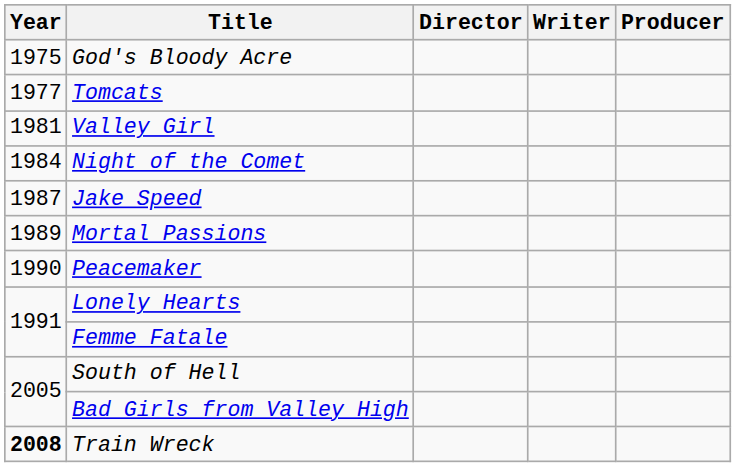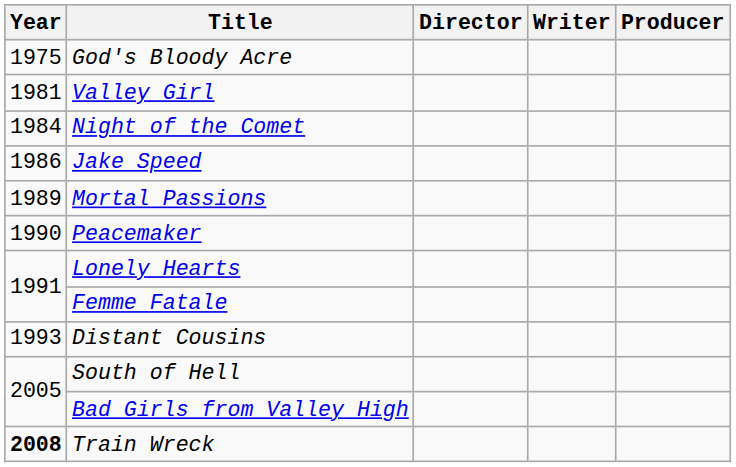- row: 1977 | Tomcats
Jake Speed | Year: 1987 -> 1986
+ row: 1993 | Distant Cousins
